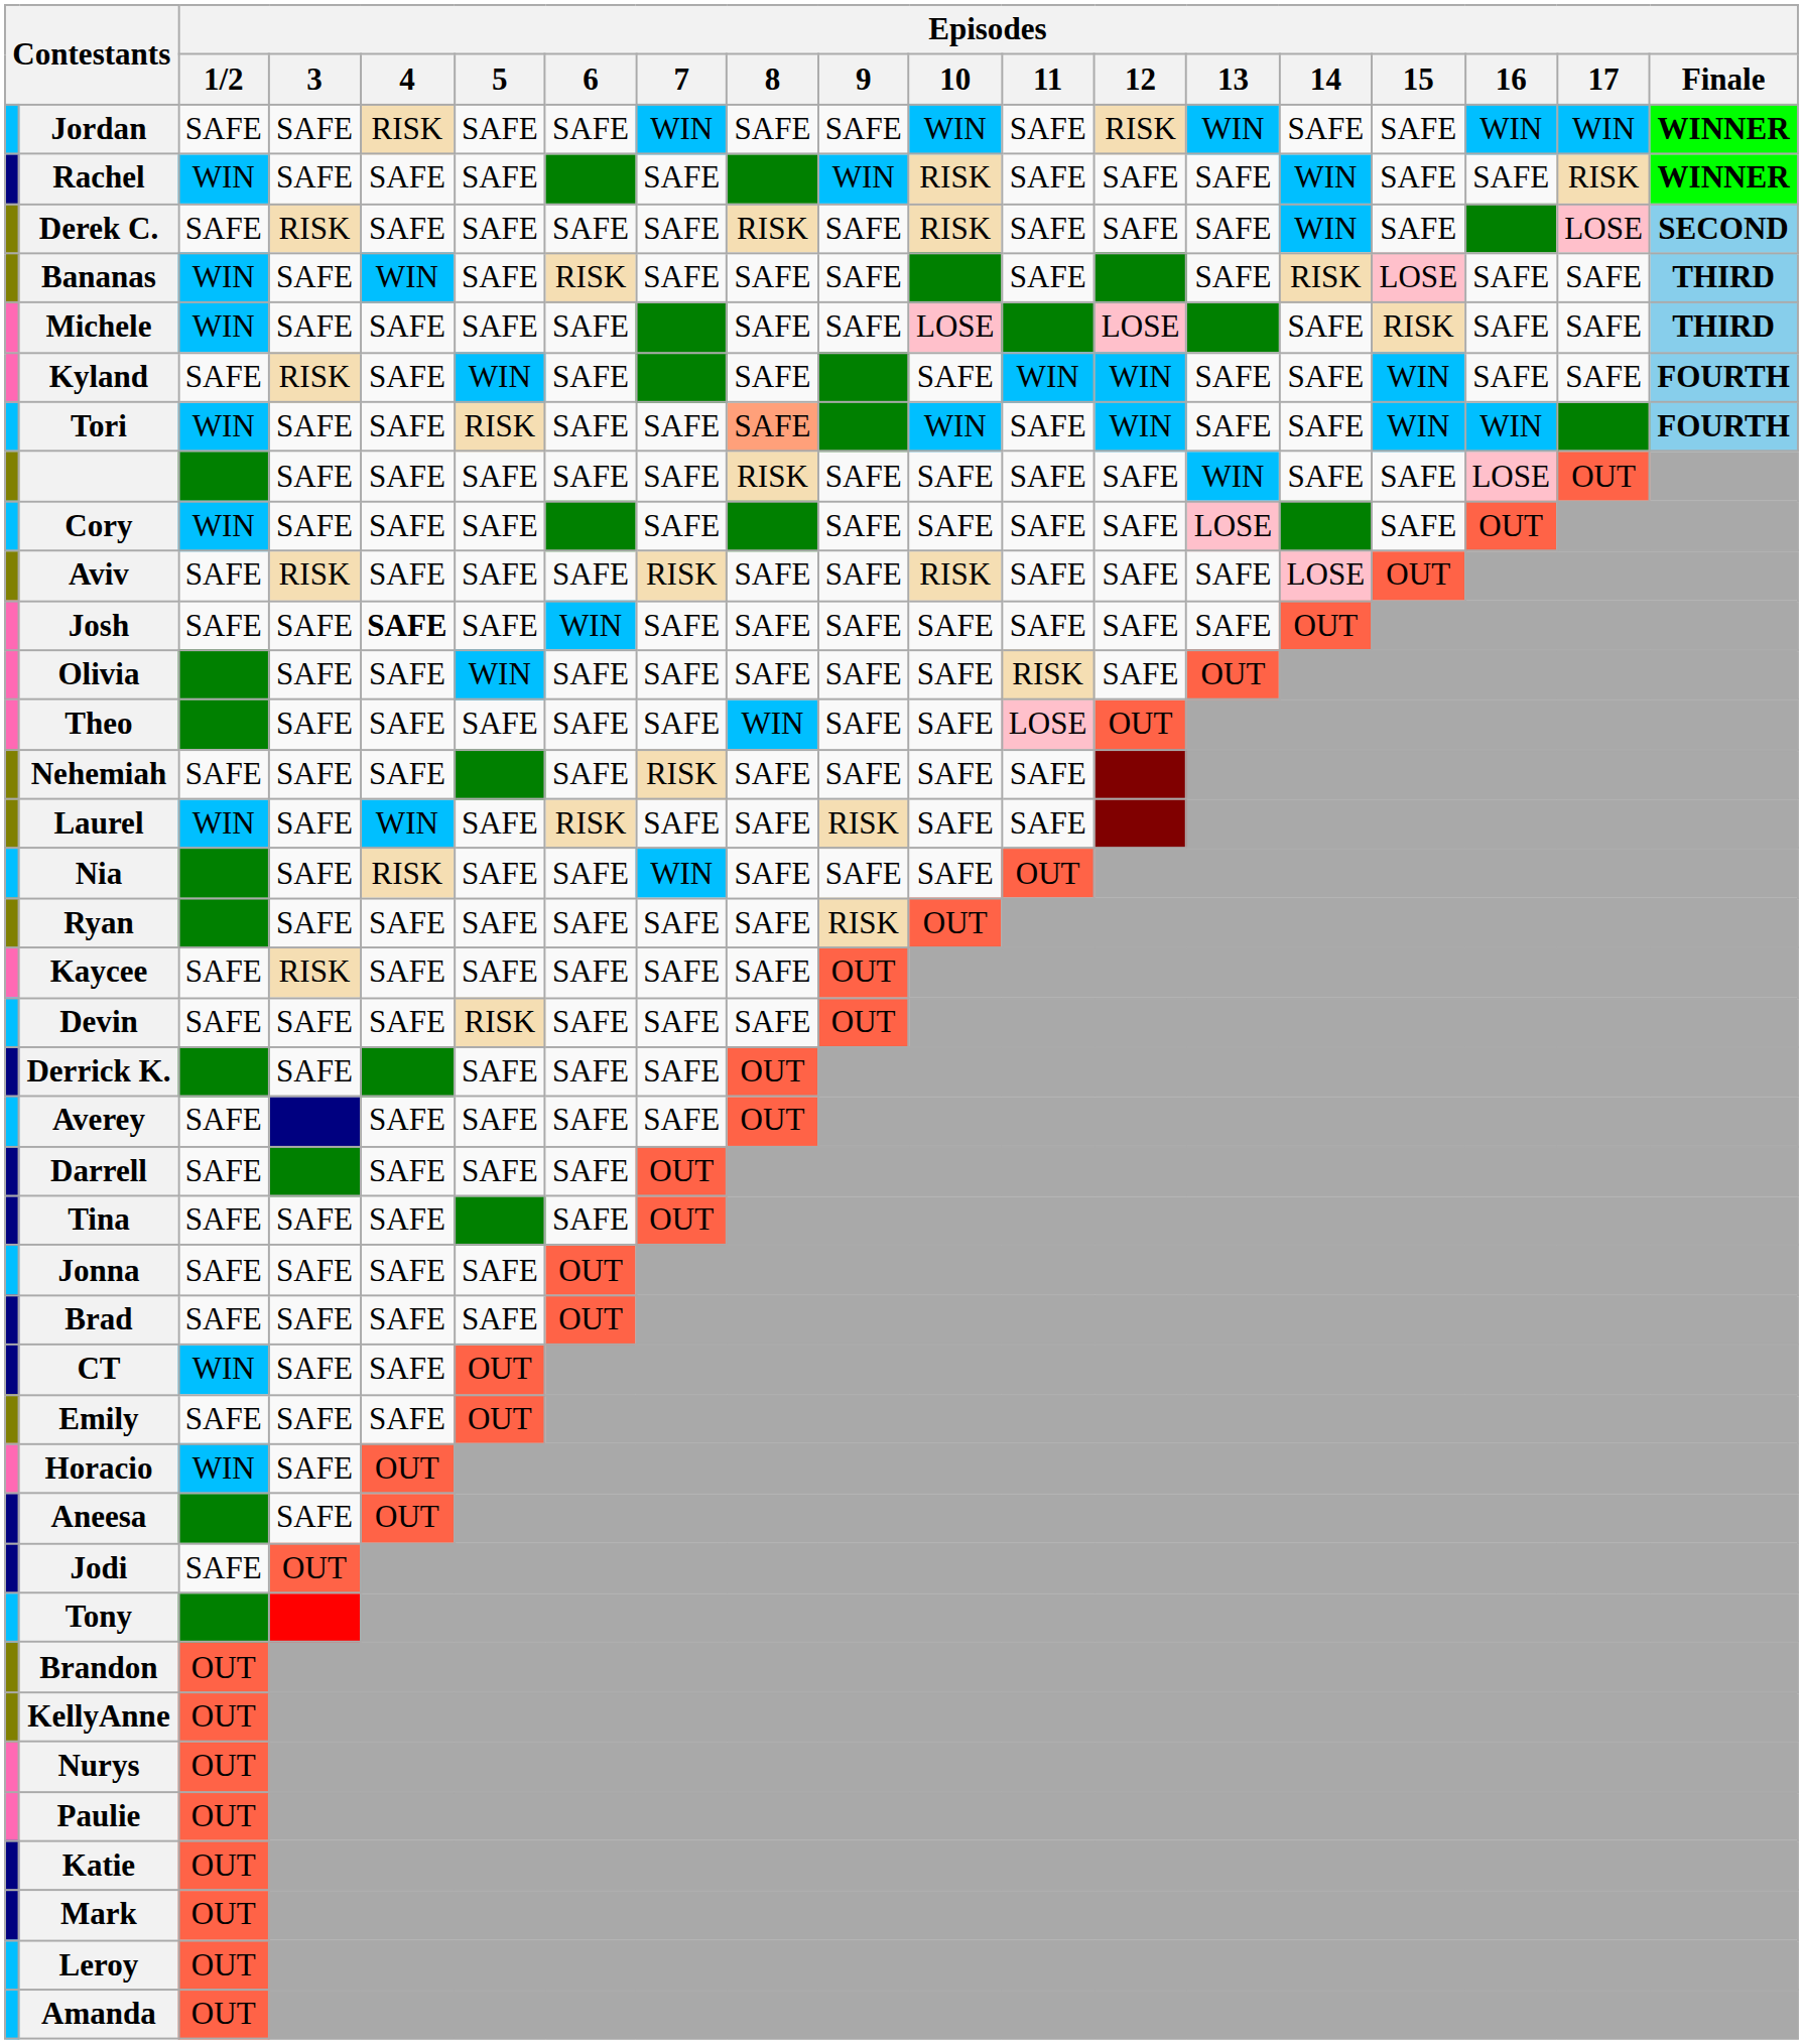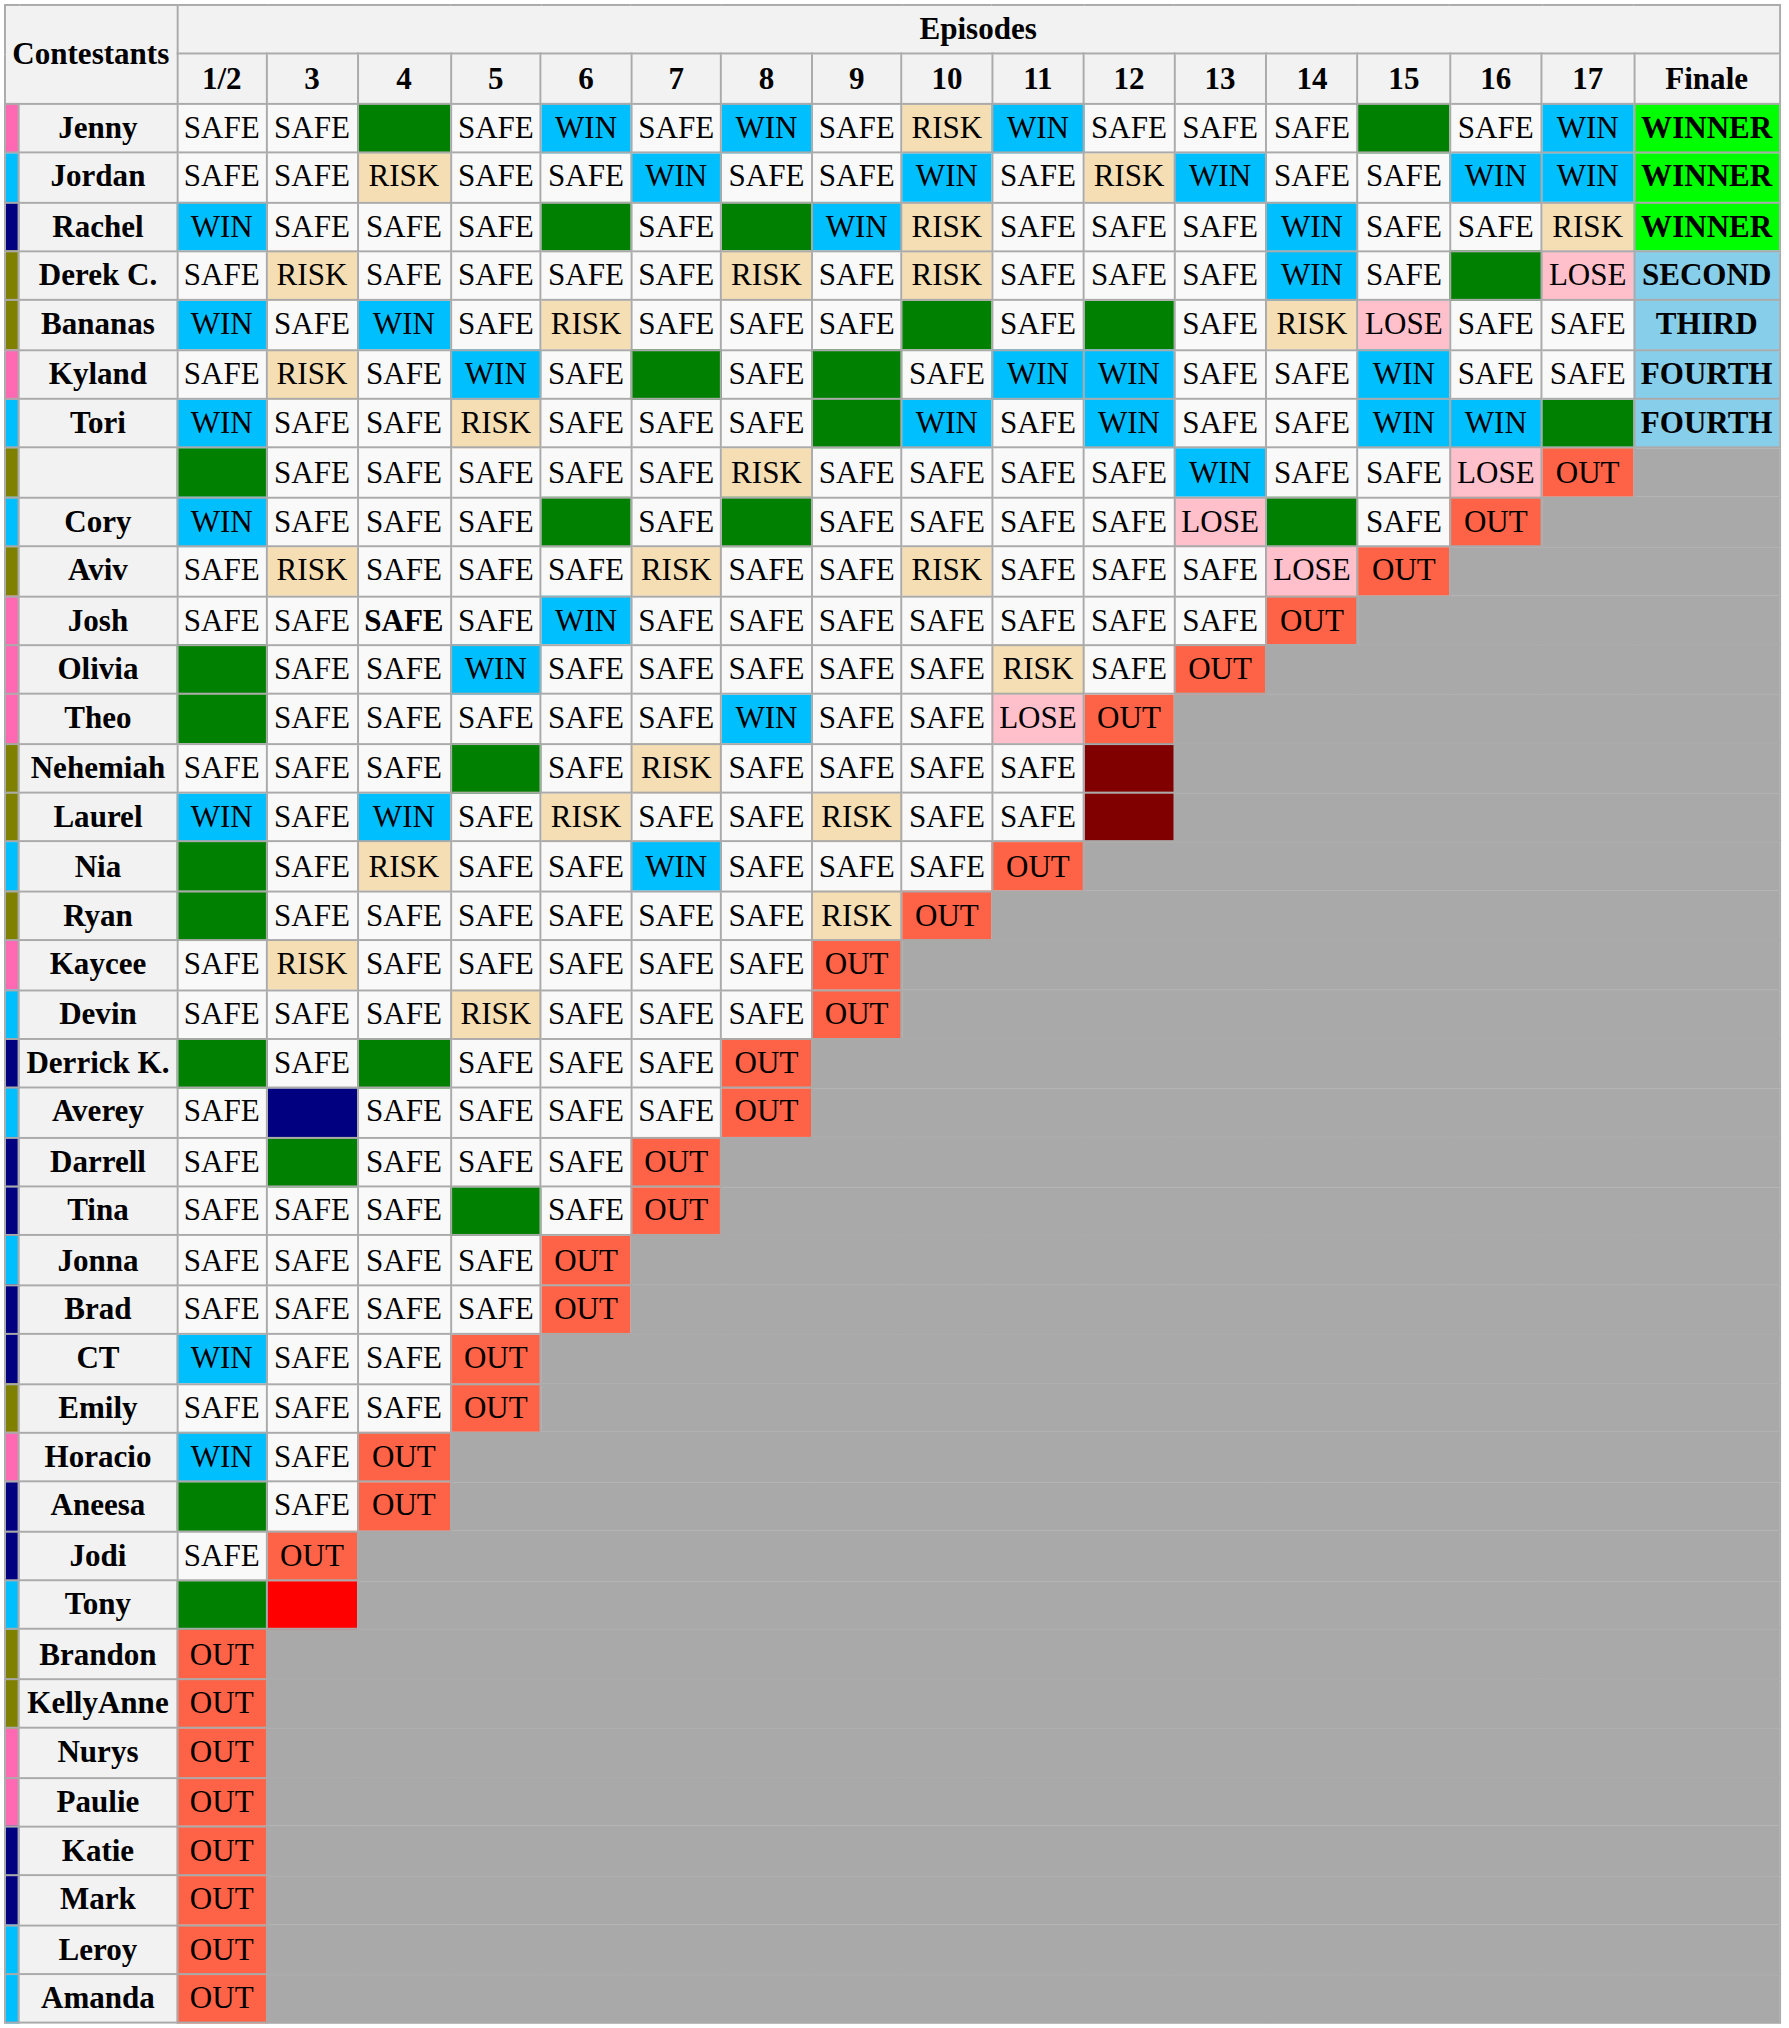+ row: Jenny | SAFE | SAFE | SAFE | WIN | SAFE | WIN | SAFE | RISK | WIN | SAFE | SAFE | SAFE | SAFE | WIN | WINNER
- row: Michele | WIN | SAFE | SAFE | SAFE | SAFE | SAFE | SAFE | LOSE | LOSE | SAFE | RISK | SAFE | SAFE | THIRD
Tori | Episodes / 8: lightsalmon background -> no background
